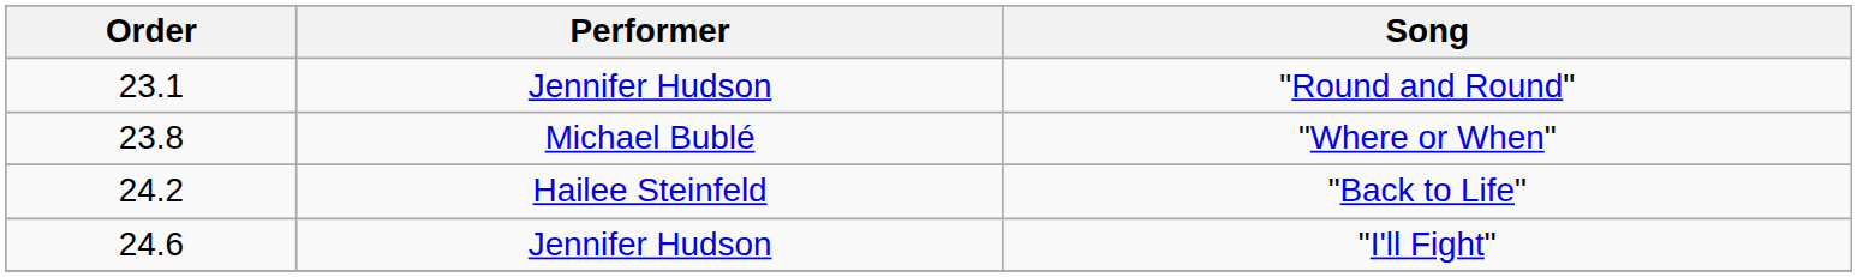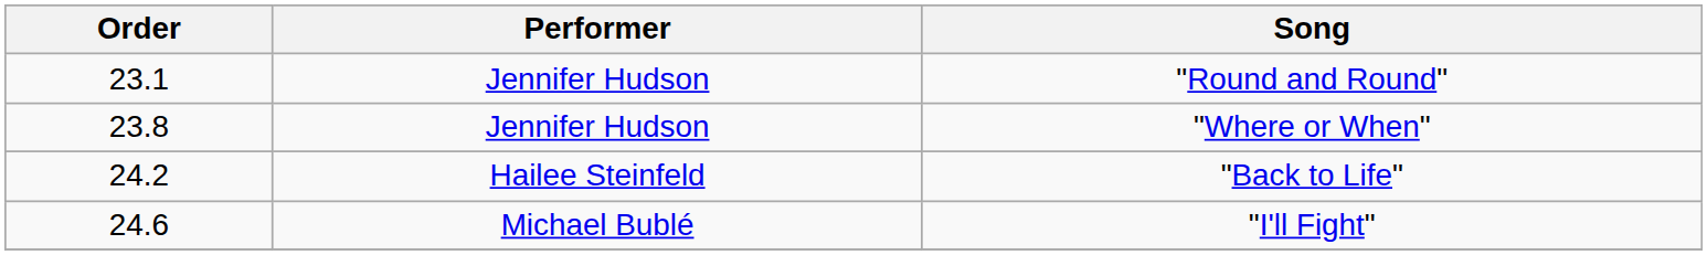"Where or When" | Performer: Michael Bublé -> Jennifer Hudson
"I'll Fight" | Performer: Jennifer Hudson -> Michael Bublé
